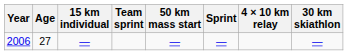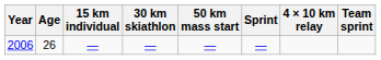columns swapped: 30 km skiathlon <-> Team sprint
2006 | Age: 27 -> 26
